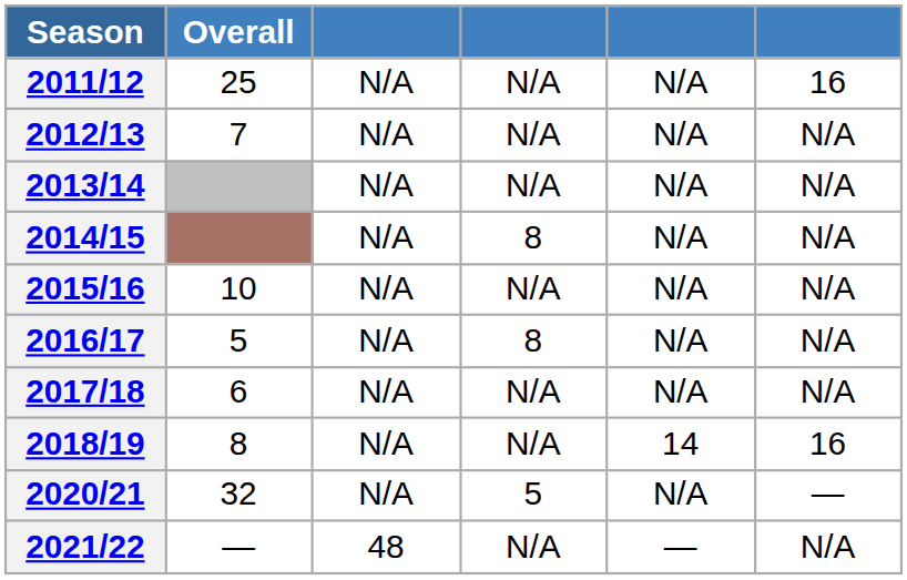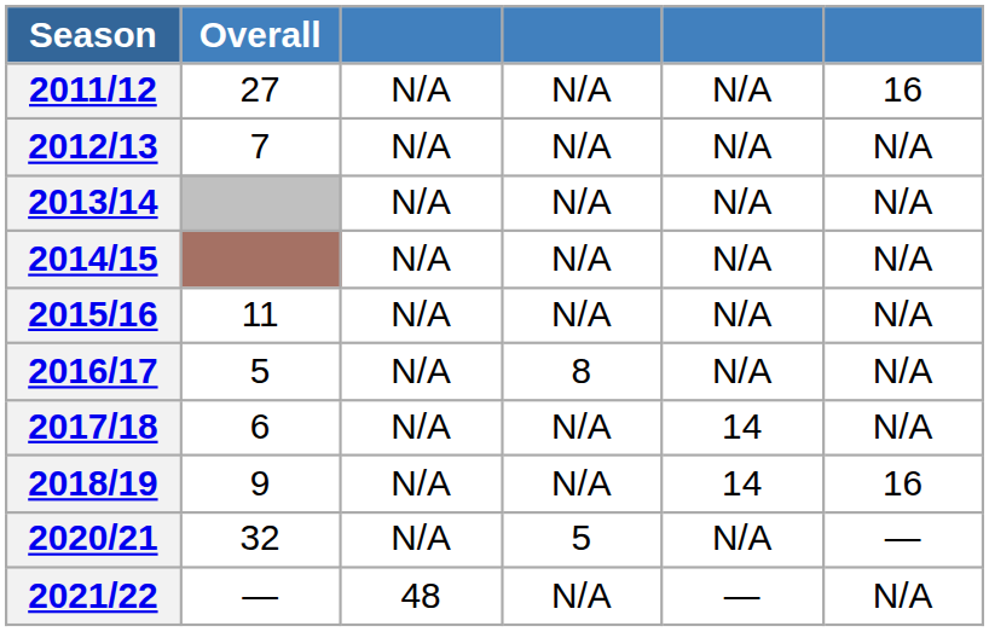2011/12 | Overall: 25 -> 27
2014/15 | column 4: 8 -> N/A
2015/16 | Overall: 10 -> 11
2017/18 | column 5: N/A -> 14
2018/19 | Overall: 8 -> 9
